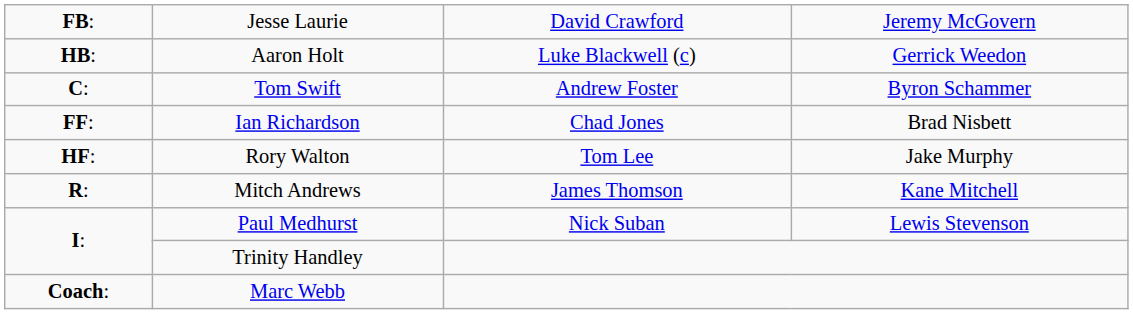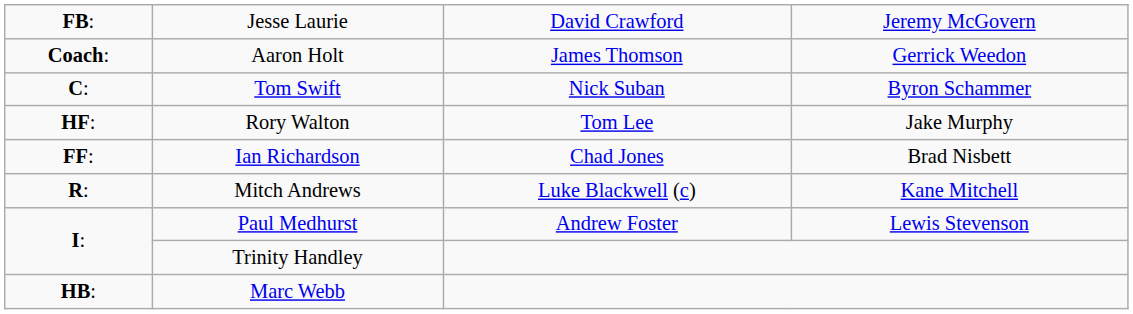Aaron Holt | column 1: HB: -> Coach:
Aaron Holt | column 3: Luke Blackwell (c) -> James Thomson
Tom Swift | column 3: Andrew Foster -> Nick Suban
rows swapped: Rory Walton <-> Ian Richardson
Mitch Andrews | column 3: James Thomson -> Luke Blackwell (c)
Paul Medhurst | column 3: Nick Suban -> Andrew Foster
Marc Webb | column 1: Coach: -> HB:
